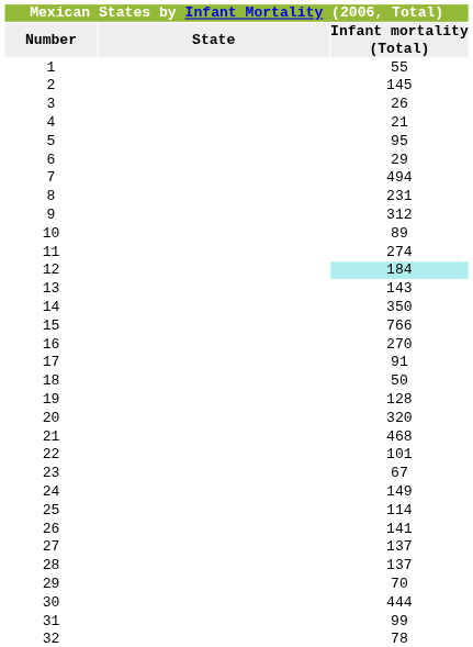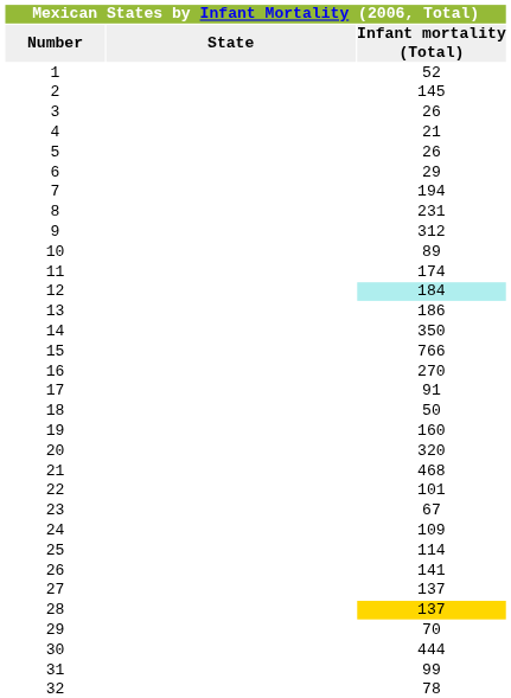1 | Infant mortality (Total): 55 -> 52
5 | Infant mortality (Total): 95 -> 26
7 | Infant mortality (Total): 494 -> 194
11 | Infant mortality (Total): 274 -> 174
13 | Infant mortality (Total): 143 -> 186
19 | Infant mortality (Total): 128 -> 160
24 | Infant mortality (Total): 149 -> 109
28 | Infant mortality (Total): no background -> gold background
